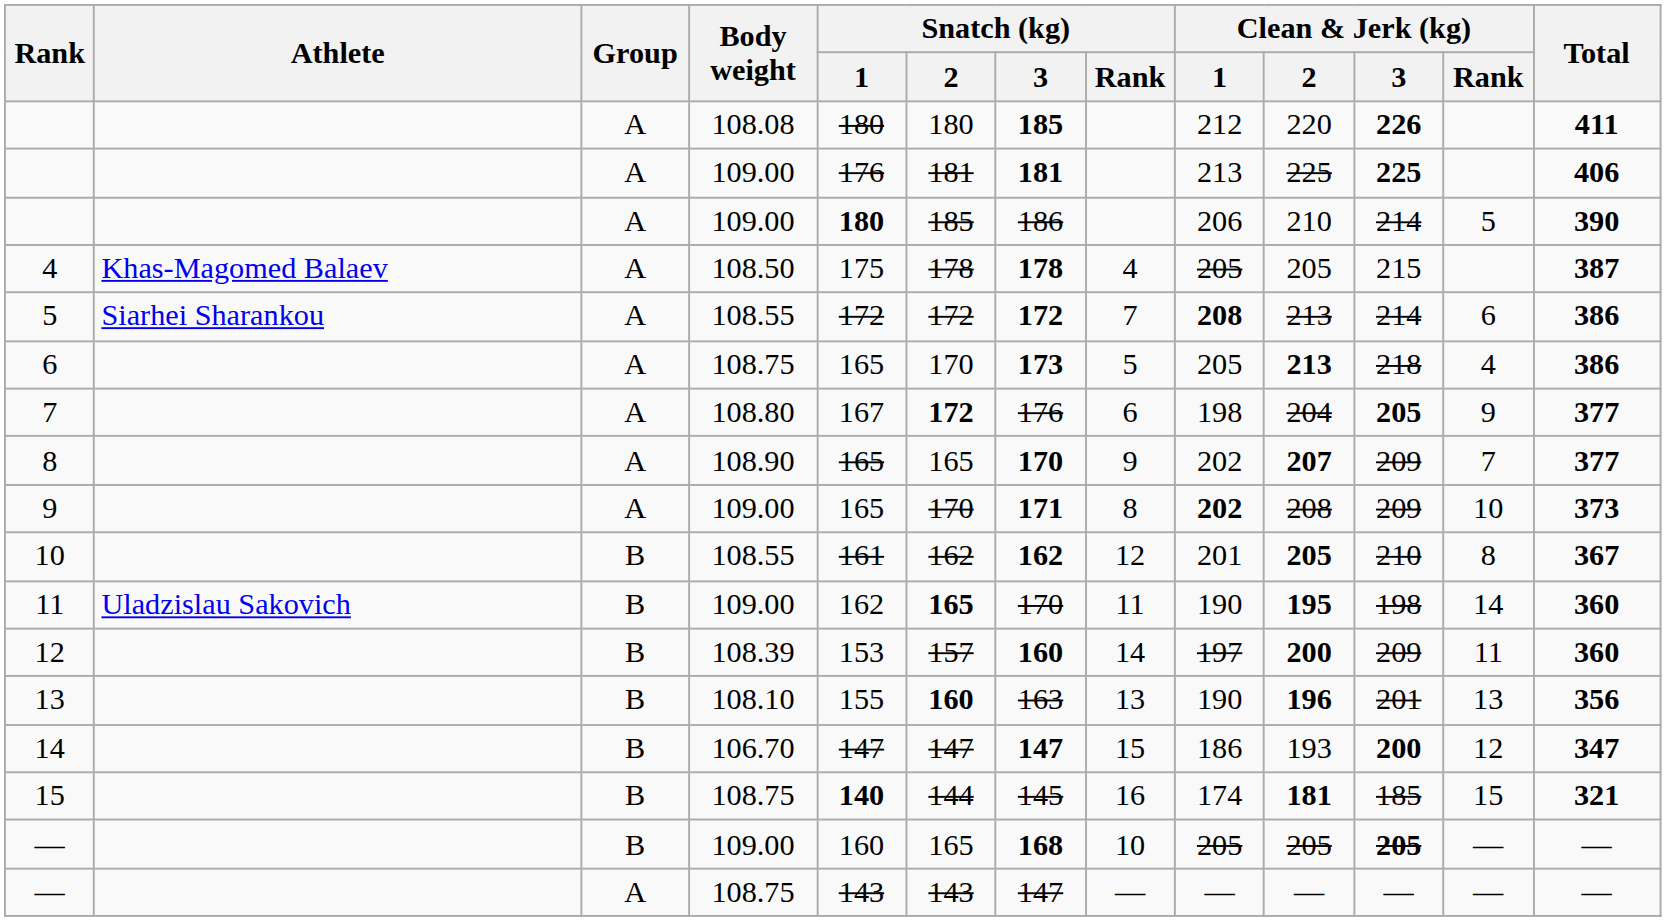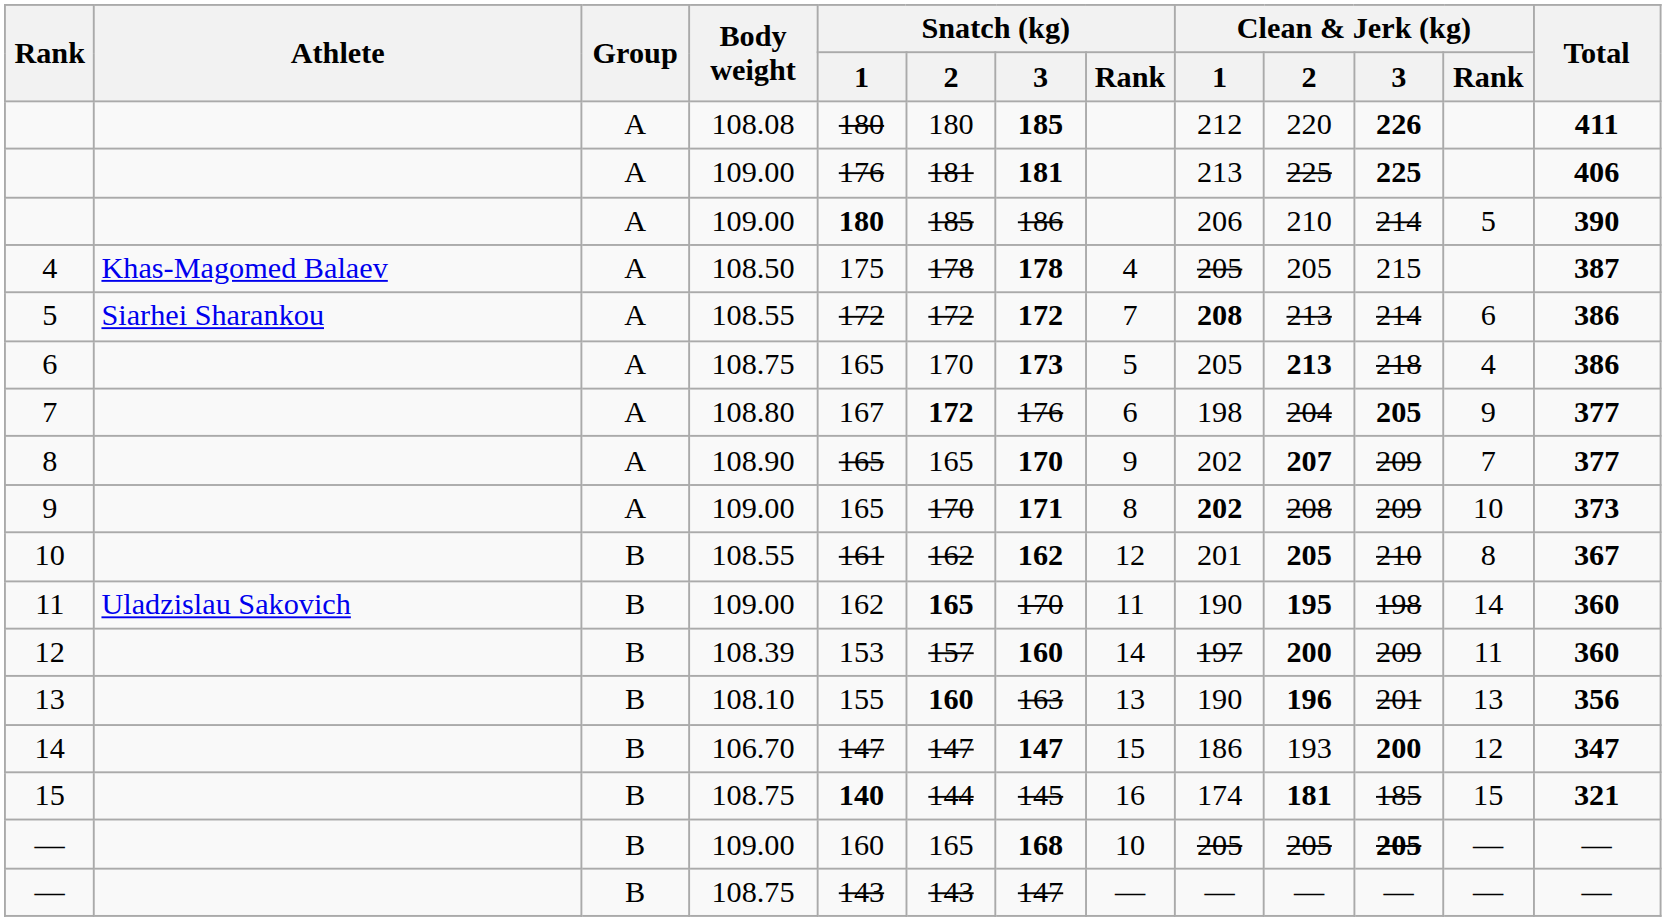— / 108.75 | Group: A -> B
